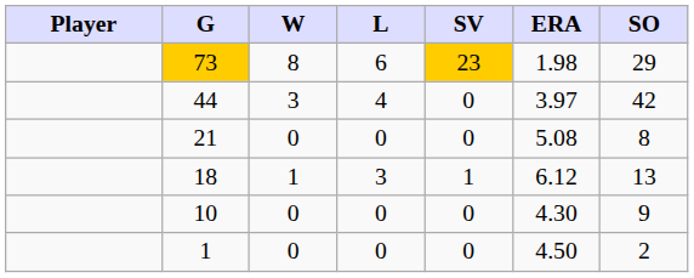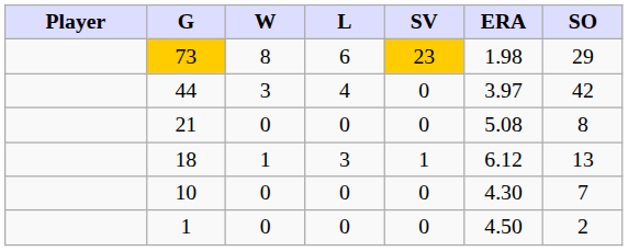10 | SO: 9 -> 7
